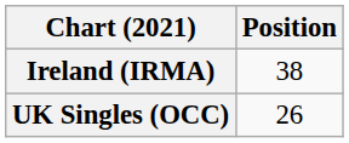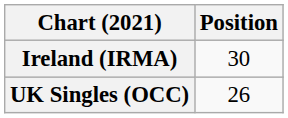Ireland (IRMA) | Position: 38 -> 30
